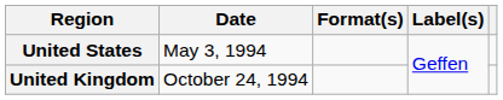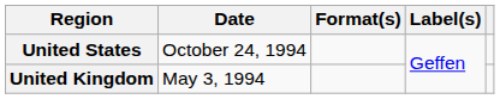United States | Date: May 3, 1994 -> October 24, 1994
United Kingdom | Date: October 24, 1994 -> May 3, 1994
